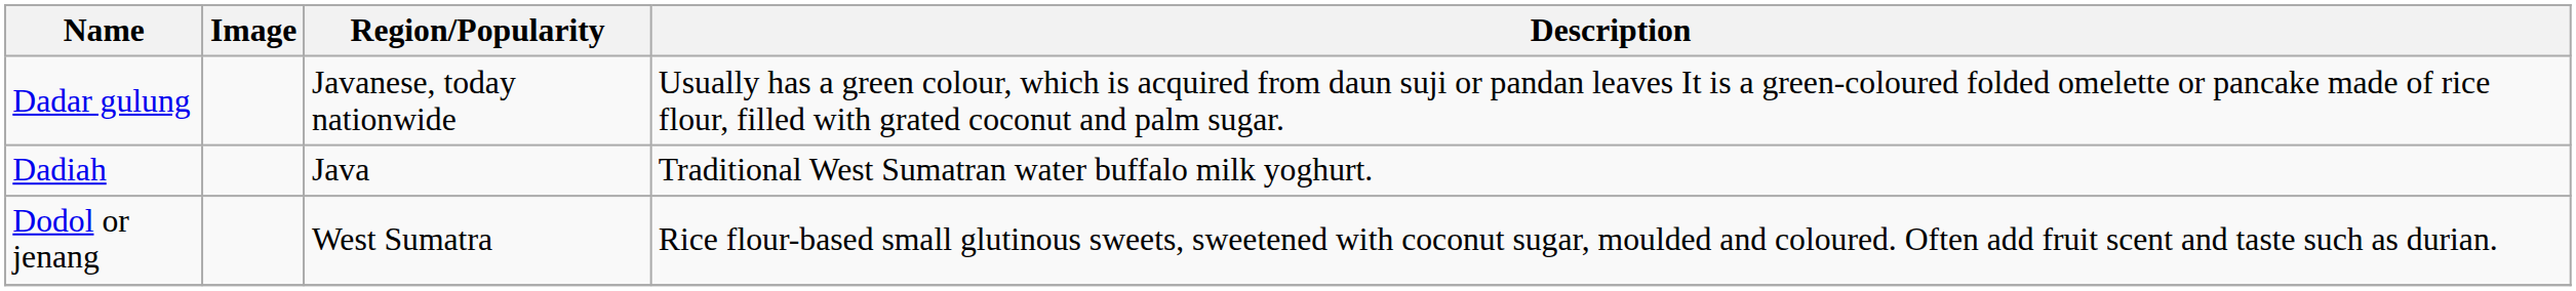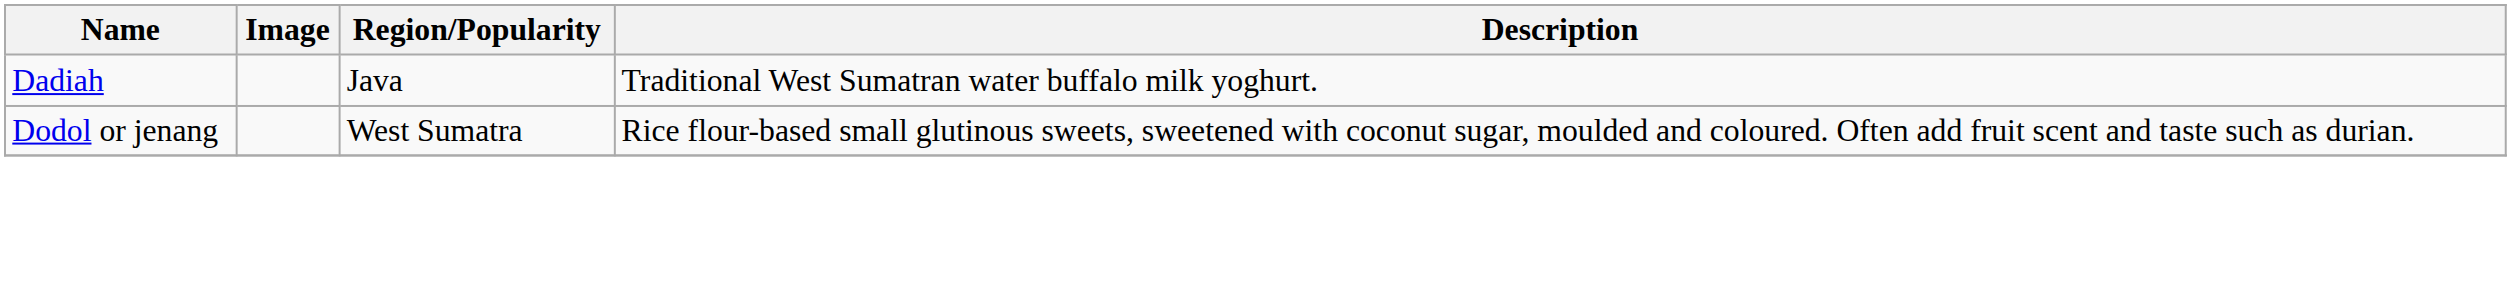- row: Dadar gulung | Javanese, today nationwide | Usually has a green colour, which is acquired from daun suji or pandan leaves It is a green-coloured folded omelette or pancake made of rice flour, filled with grated coconut and palm sugar.
